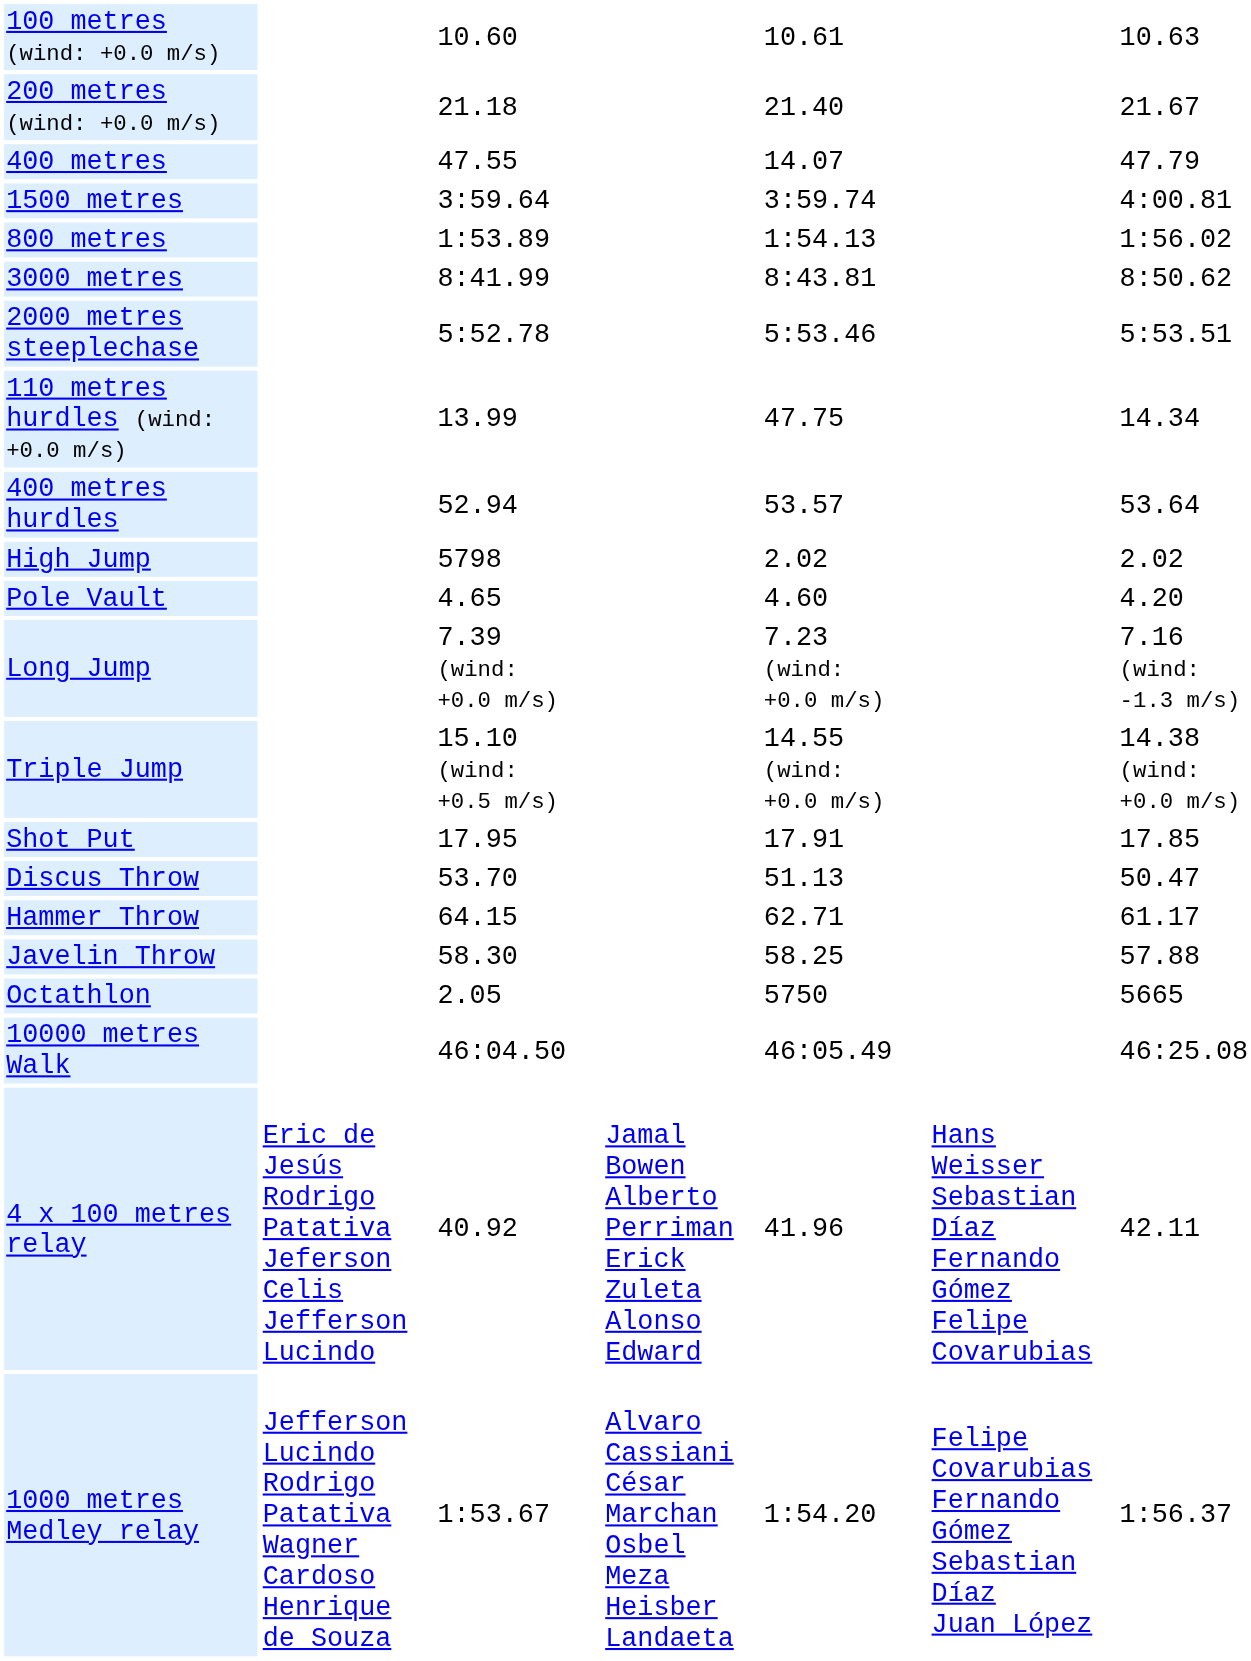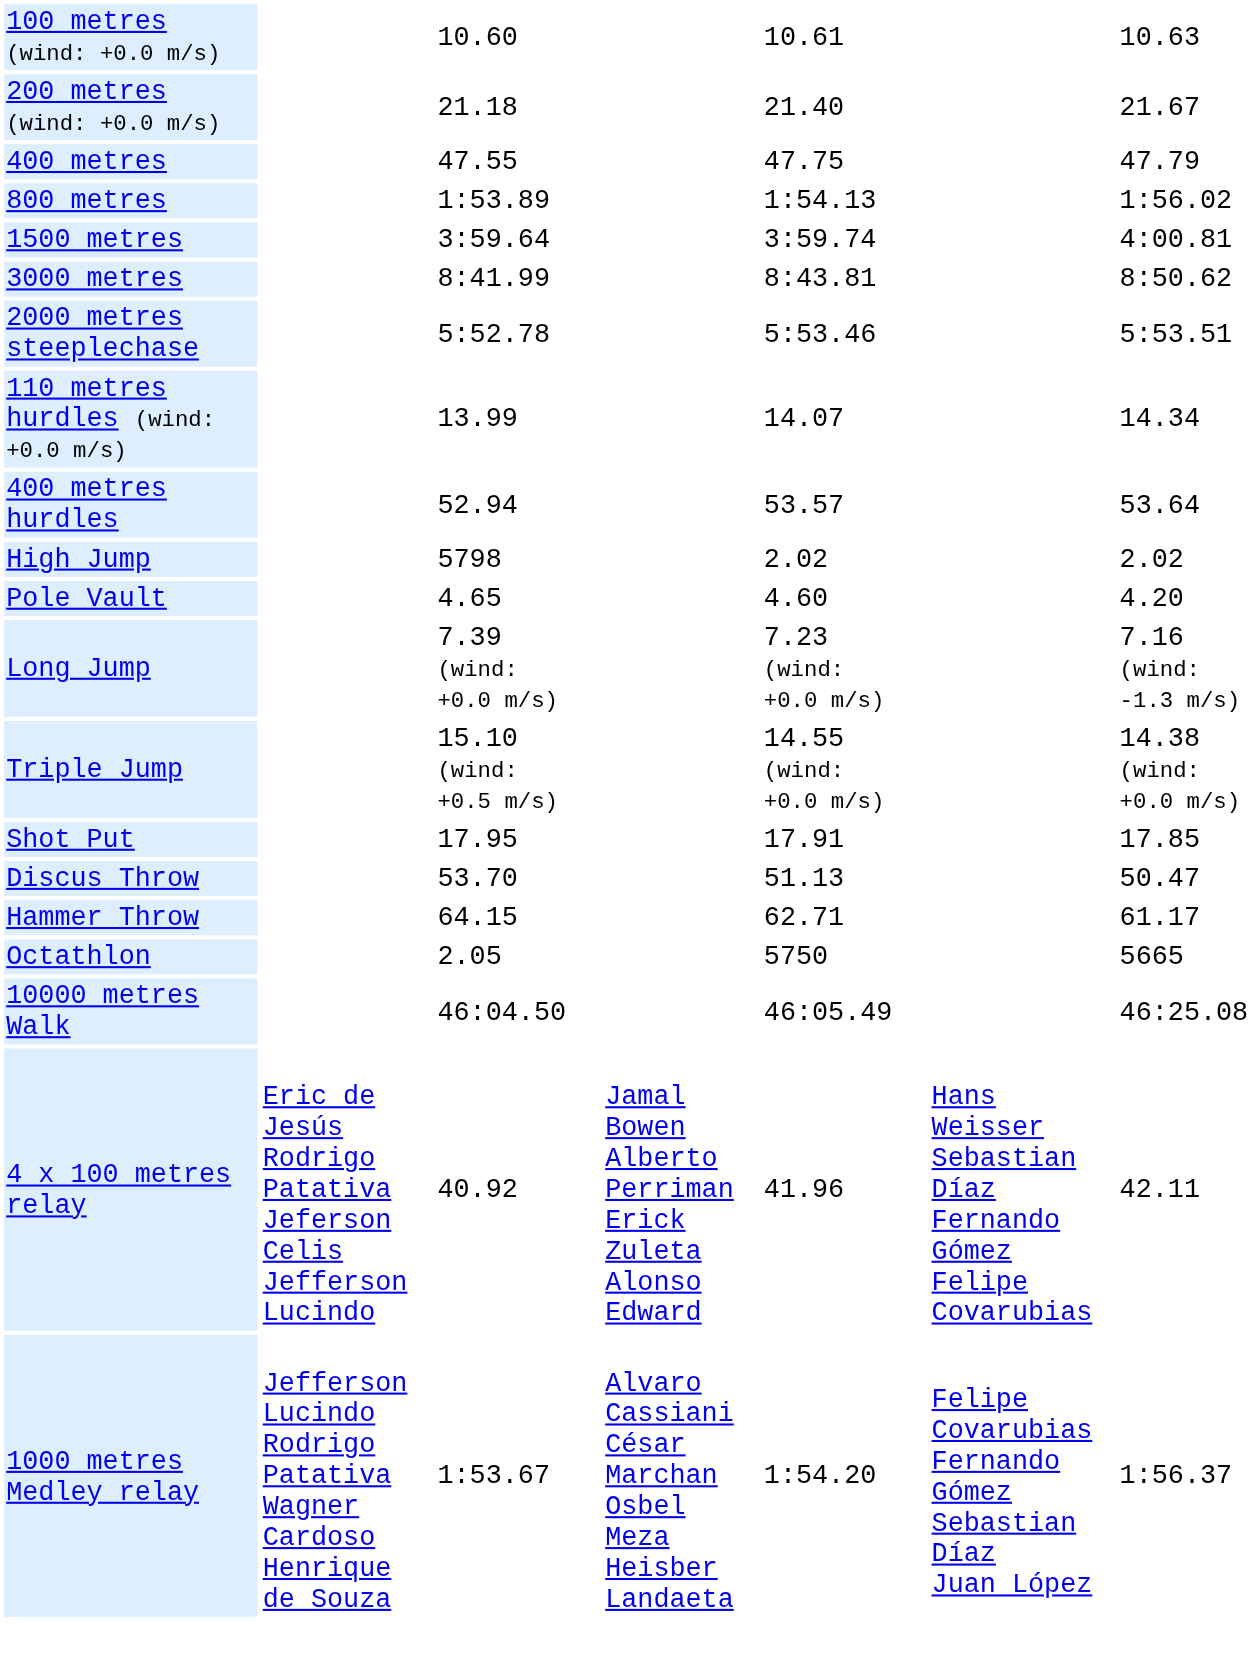400 metres | column 5: 14.07 -> 47.75
rows swapped: 800 metres <-> 1500 metres
110 metres hurdles (wind: +0.0 m/s) | column 5: 47.75 -> 14.07
- row: Javelin Throw | 58.30 | 58.25 | 57.88
